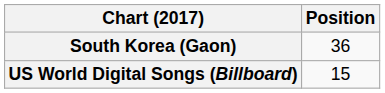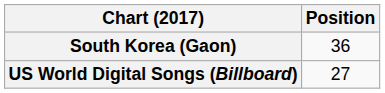US World Digital Songs (Billboard) | Position: 15 -> 27
